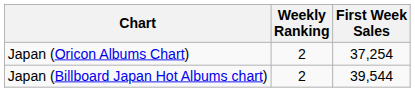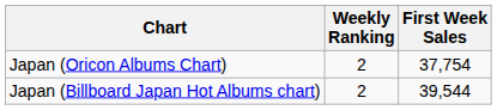Japan (Oricon Albums Chart) | First Week Sales: 37,254 -> 37,754
